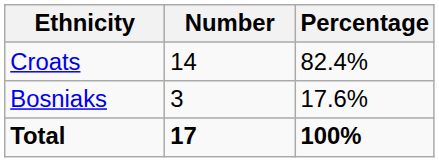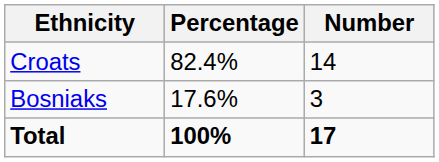columns swapped: Number <-> Percentage
